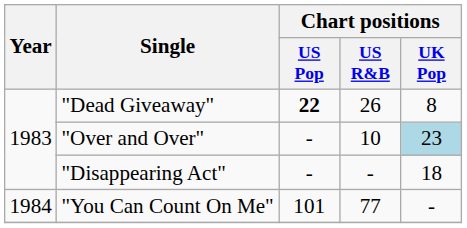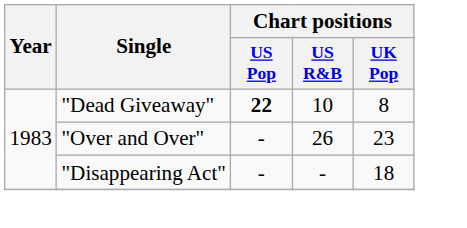"Dead Giveaway" | Chart positions / US R&B: 26 -> 10
"Over and Over" | Chart positions / US R&B: 10 -> 26
"Over and Over" | Chart positions / UK Pop: lightblue background -> no background
- row: 1984 | "You Can Count On Me" | 101 | 77 | -
